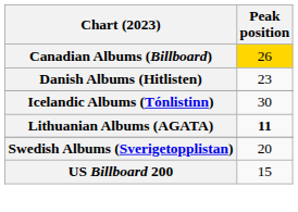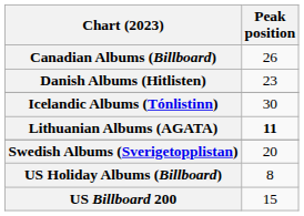Canadian Albums (Billboard) | Peak position: gold background -> no background
+ row: US Holiday Albums (Billboard) | 8
